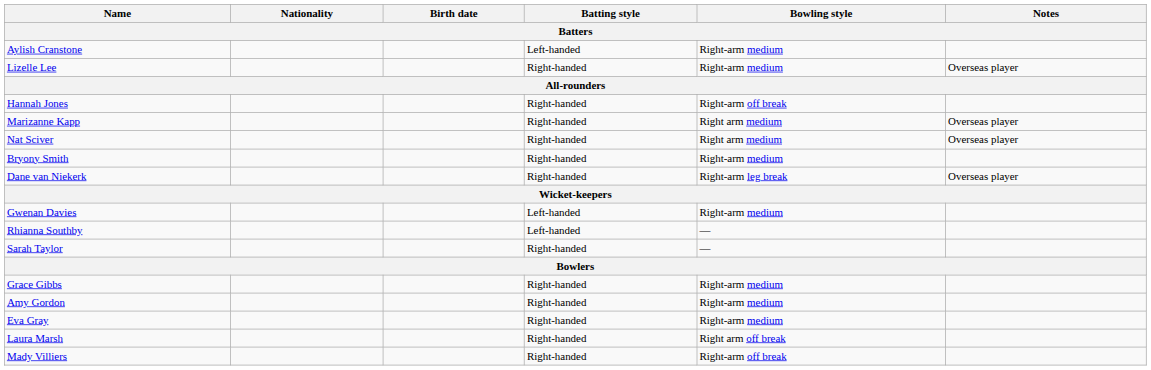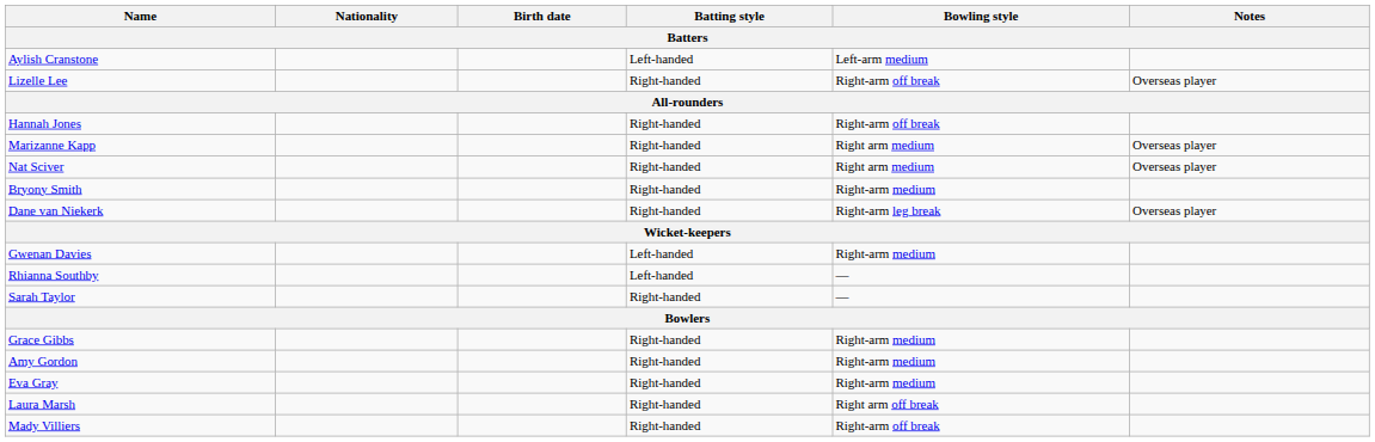Aylish Cranstone | Bowling style: Right-arm medium -> Left-arm medium
Lizelle Lee | Bowling style: Right-arm medium -> Right-arm off break
